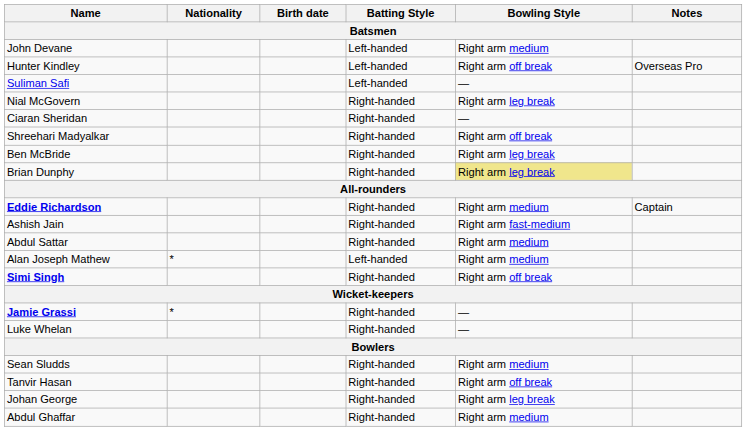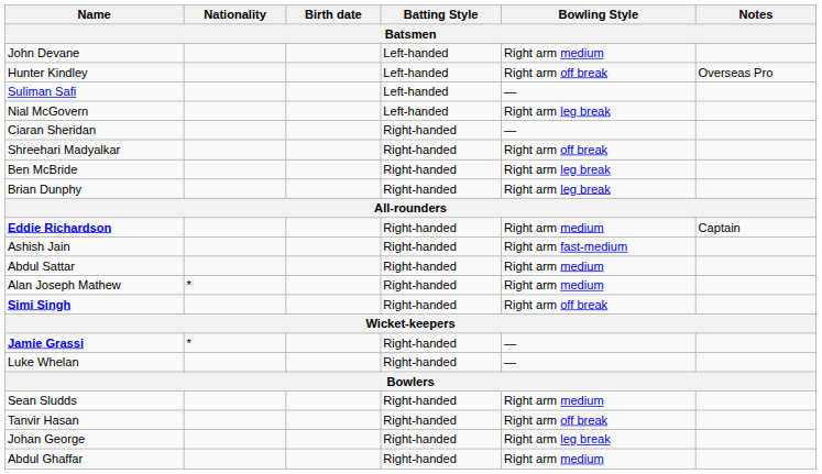Nial McGovern | Batting Style: Right-handed -> Left-handed
Brian Dunphy | Bowling Style: khaki background -> no background
Alan Joseph Mathew | Batting Style: Left-handed -> Right-handed
